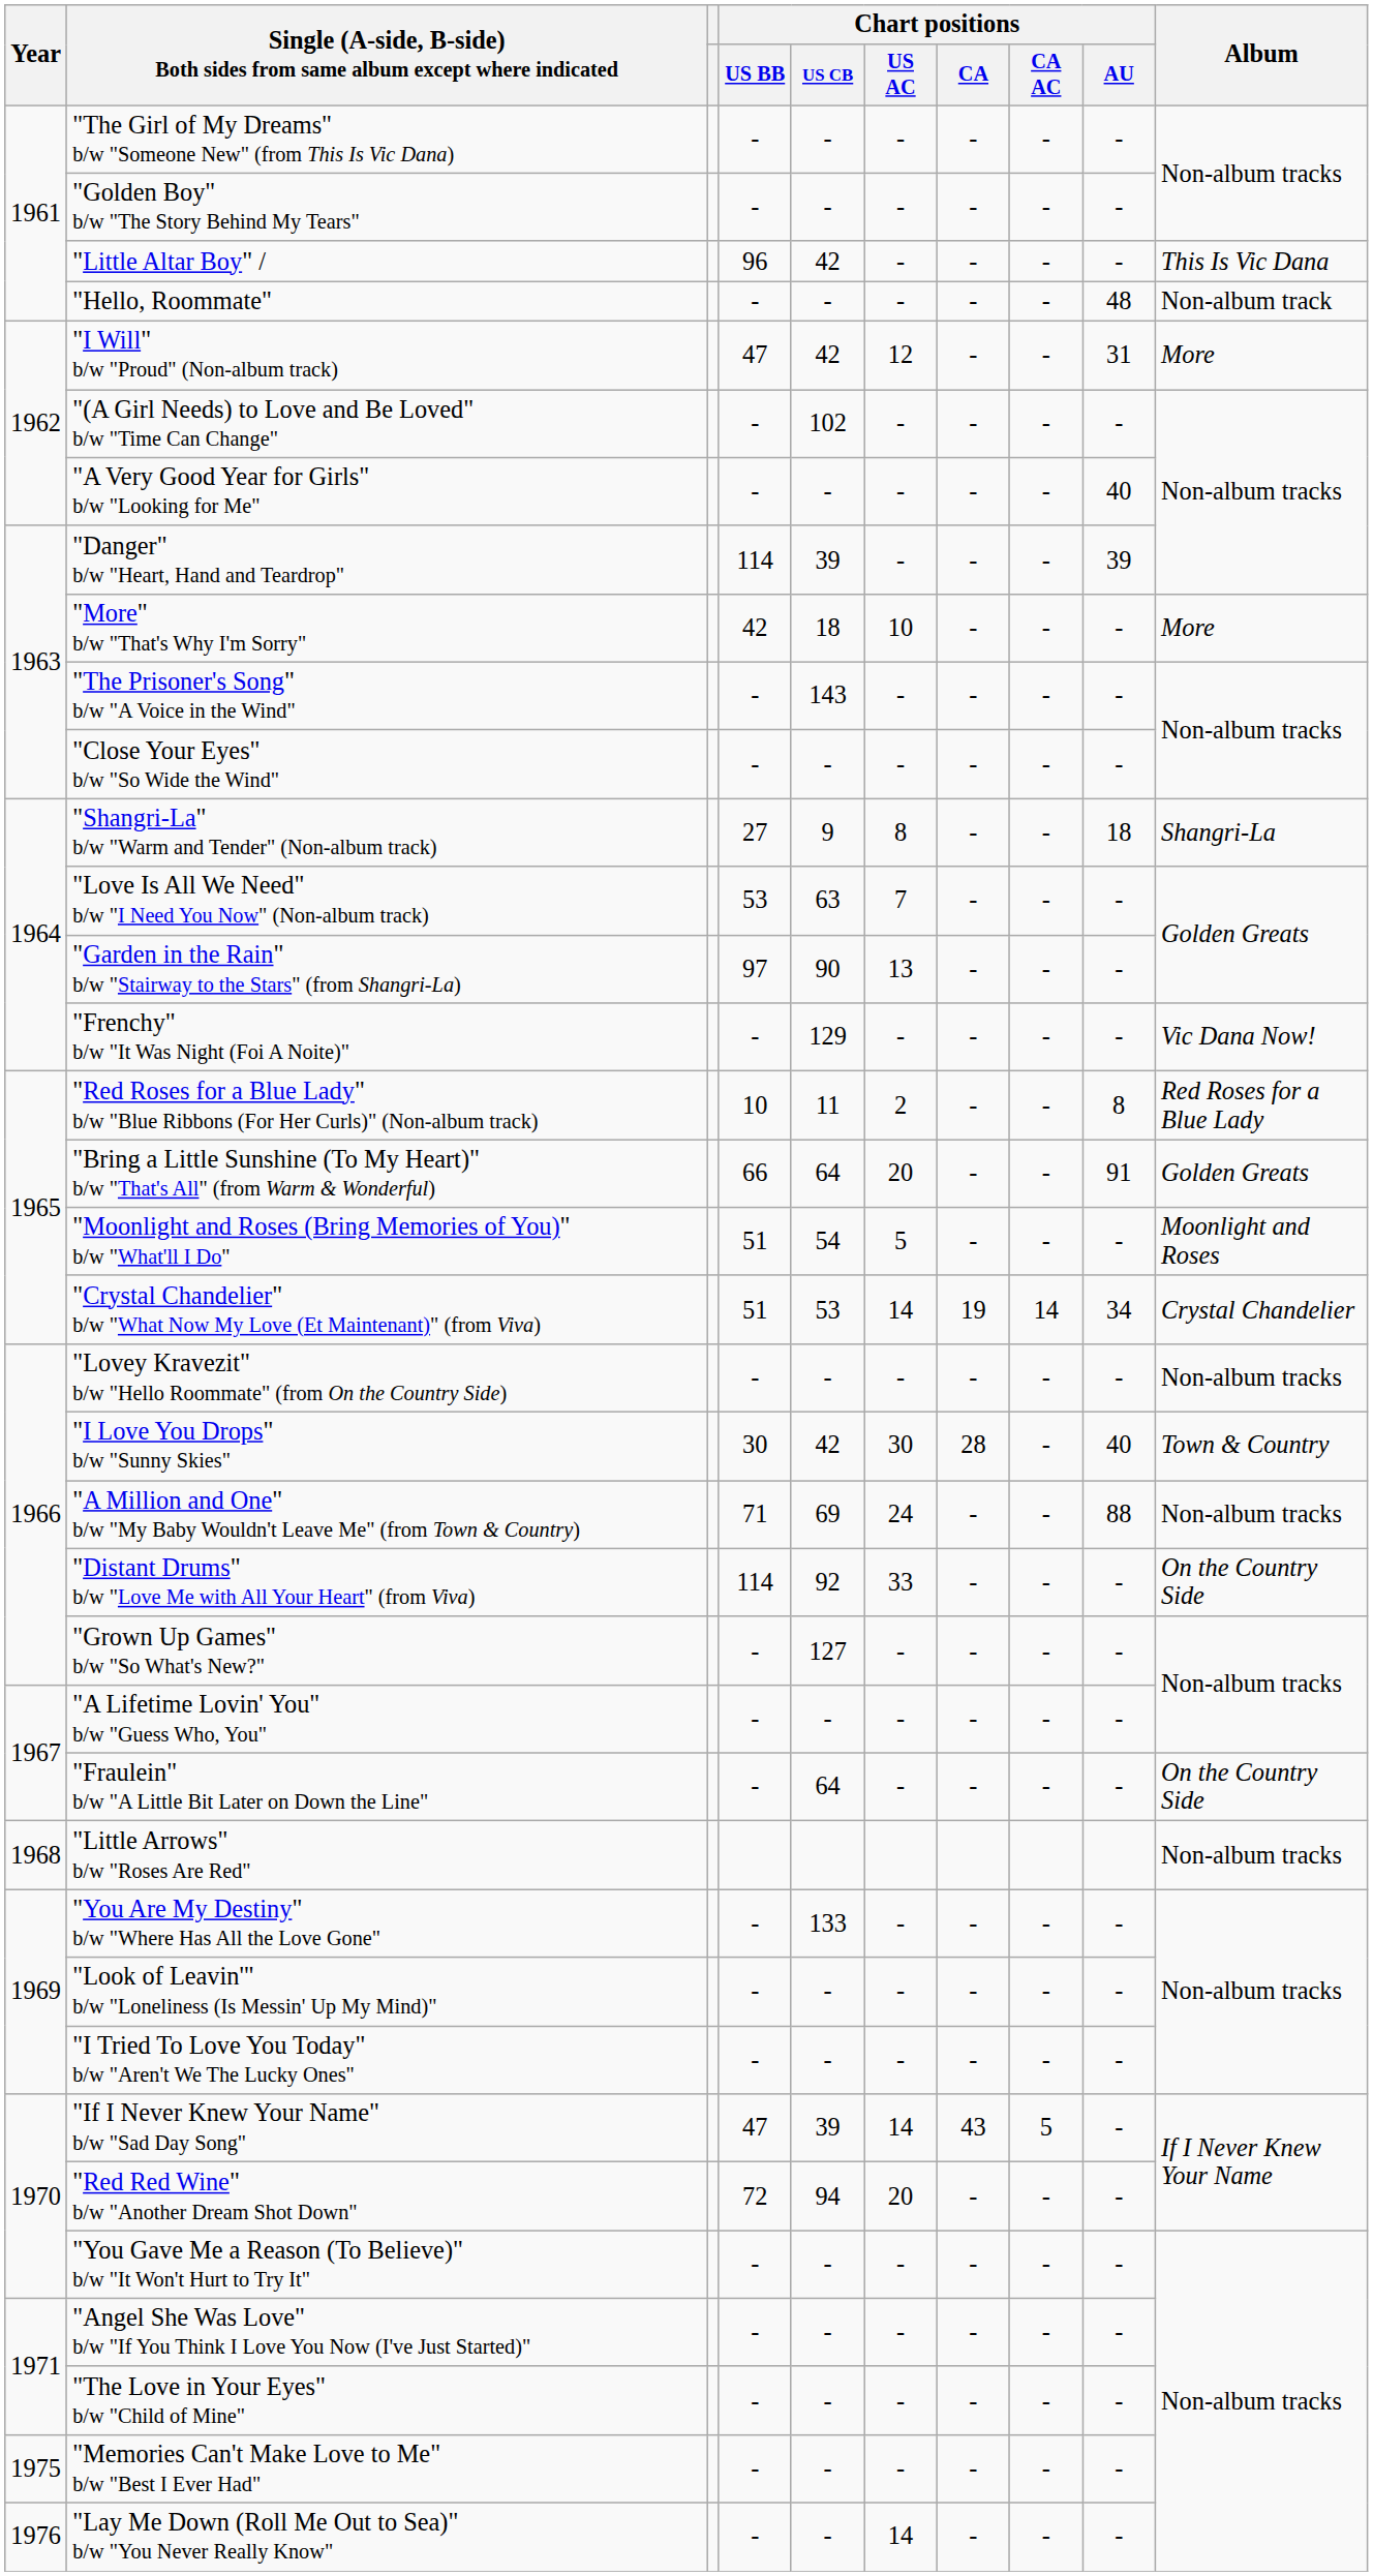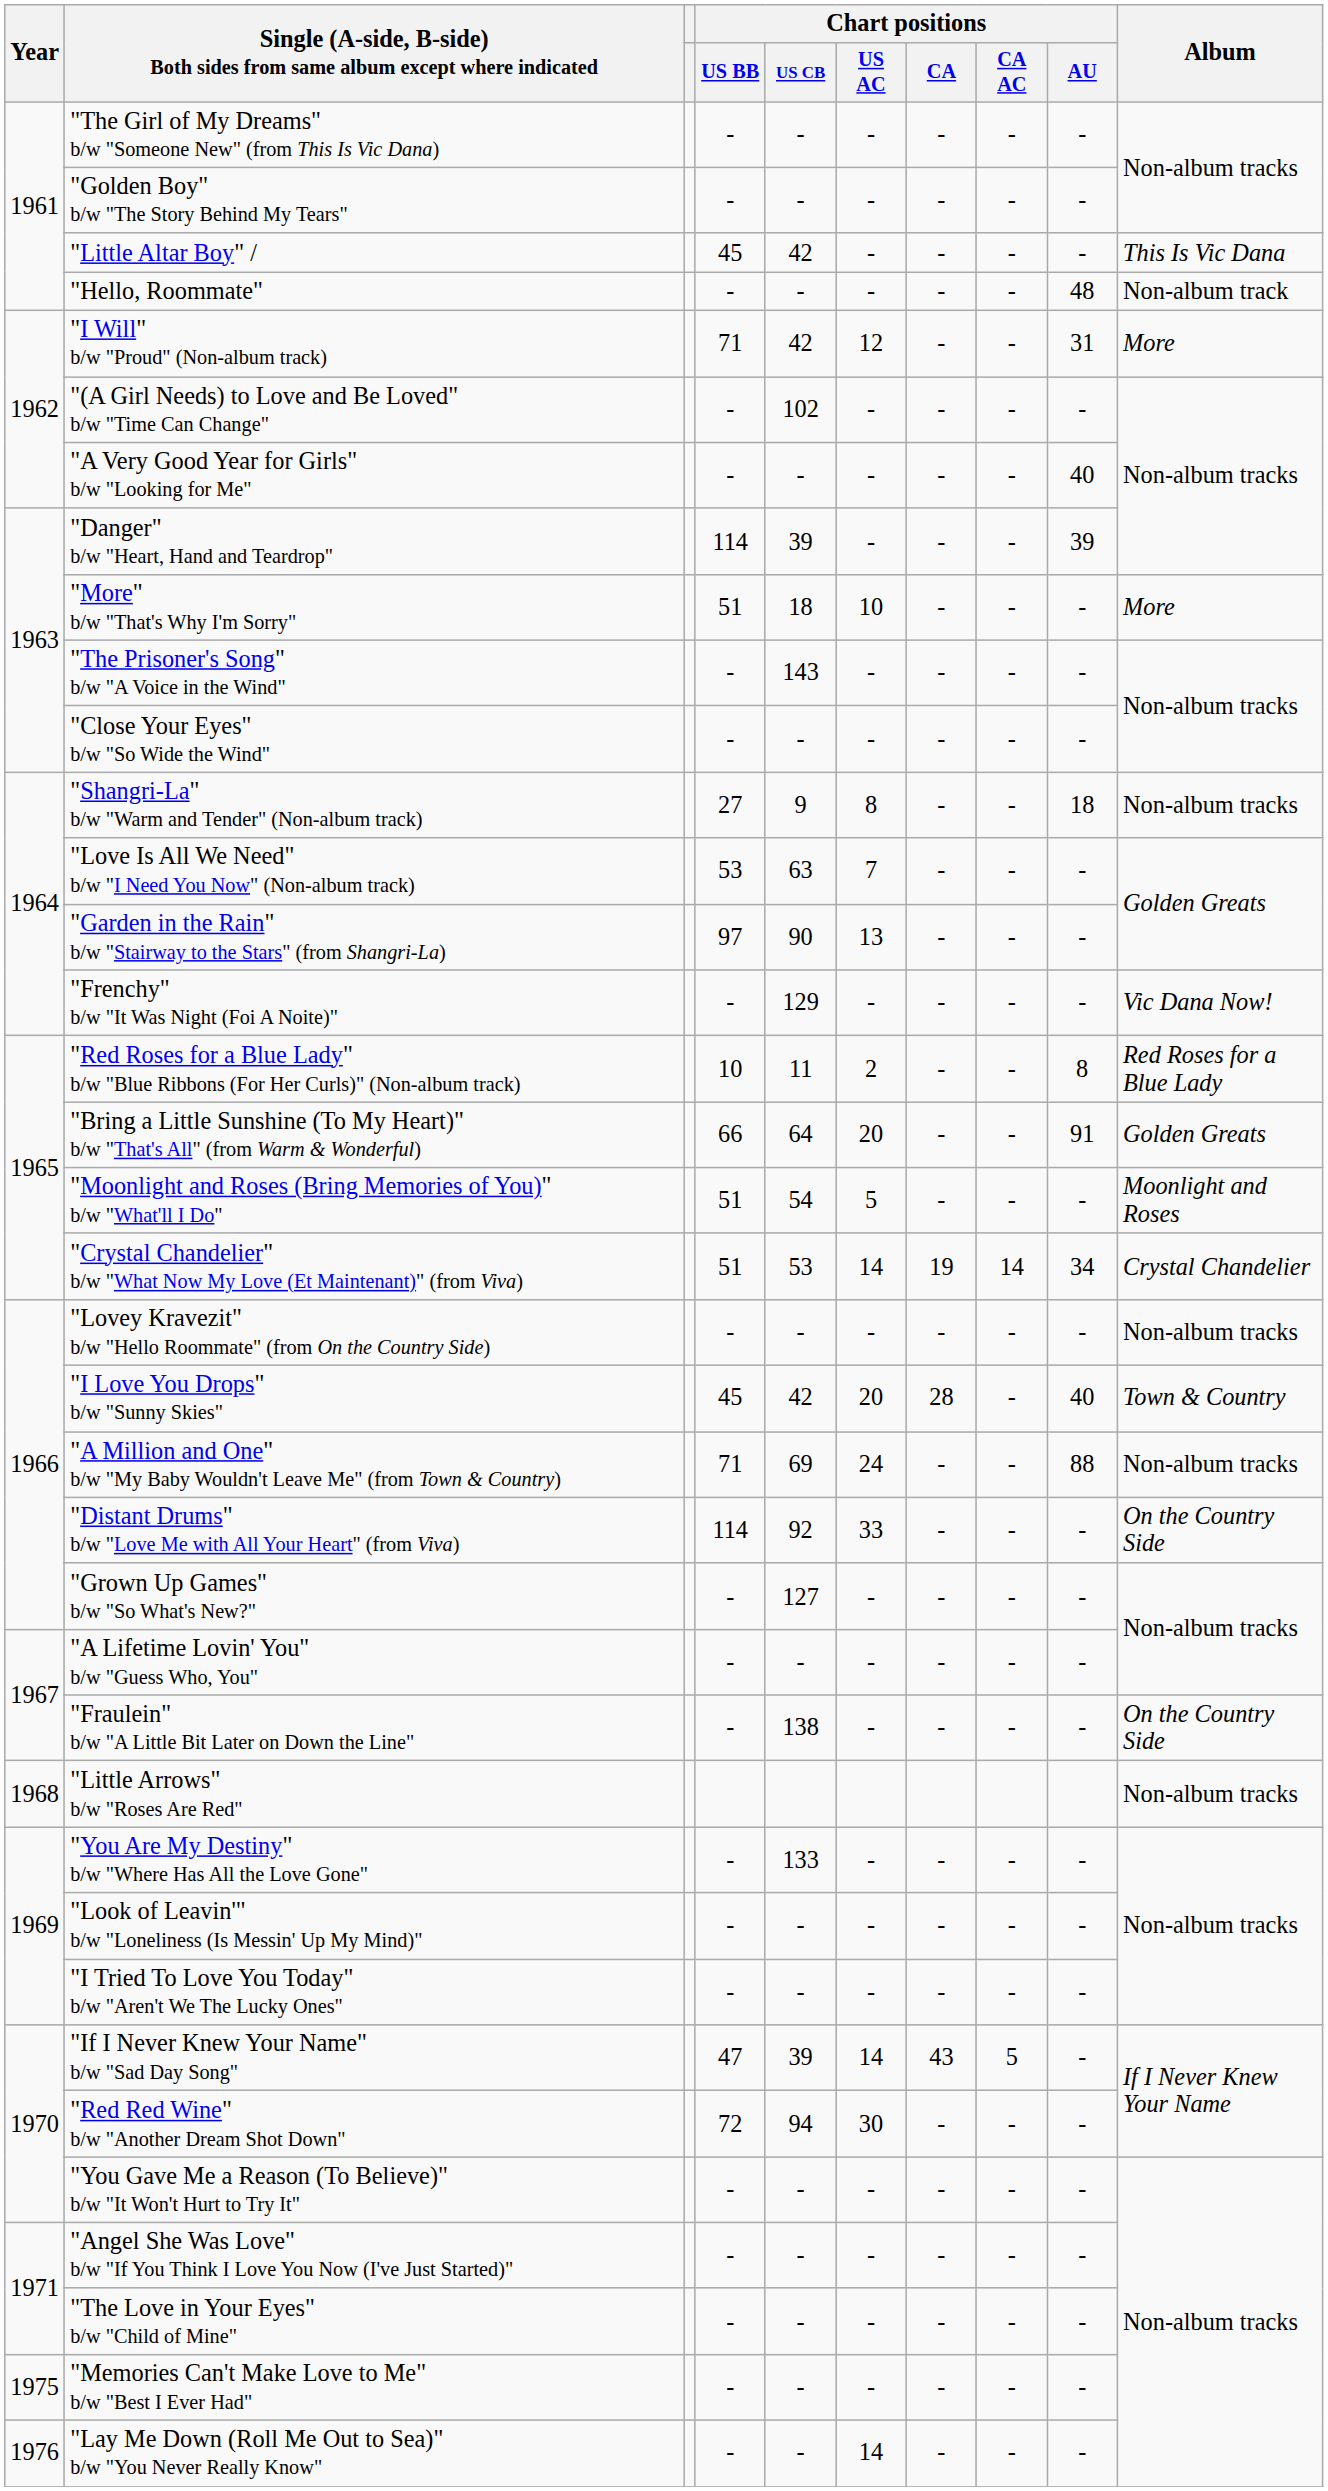"Little Altar Boy" / | Chart positions / US BB: 96 -> 45
"I Will" b/w "Proud" (Non-album track) | Chart positions / US BB: 47 -> 71
"More" b/w "That's Why I'm Sorry" | Chart positions / US BB: 42 -> 51
"Shangri-La" b/w "Warm and Tender" (Non-album track) | Album: Shangri-La -> Non-album tracks
"I Love You Drops" b/w "Sunny Skies" | Chart positions / US BB: 30 -> 45
"I Love You Drops" b/w "Sunny Skies" | Chart positions / US AC: 30 -> 20
"Fraulein" b/w "A Little Bit Later on Down the Line" | Chart positions / US CB: 64 -> 138
"Red Red Wine" b/w "Another Dream Shot Down" | Chart positions / US AC: 20 -> 30
